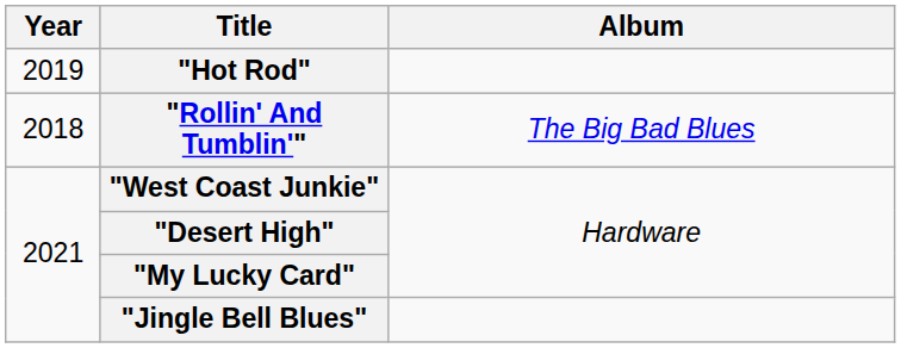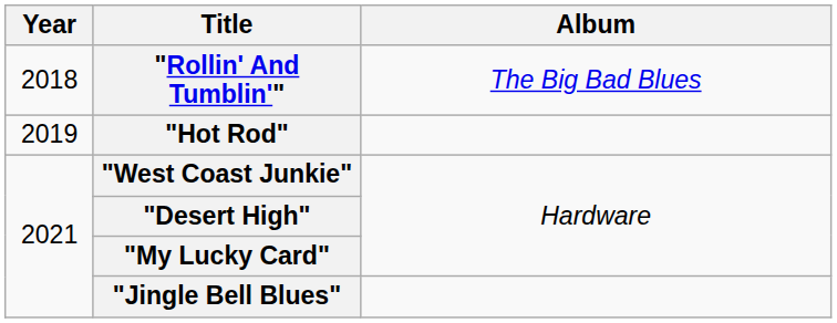rows swapped: "Rollin' And Tumblin'" <-> "Hot Rod"
